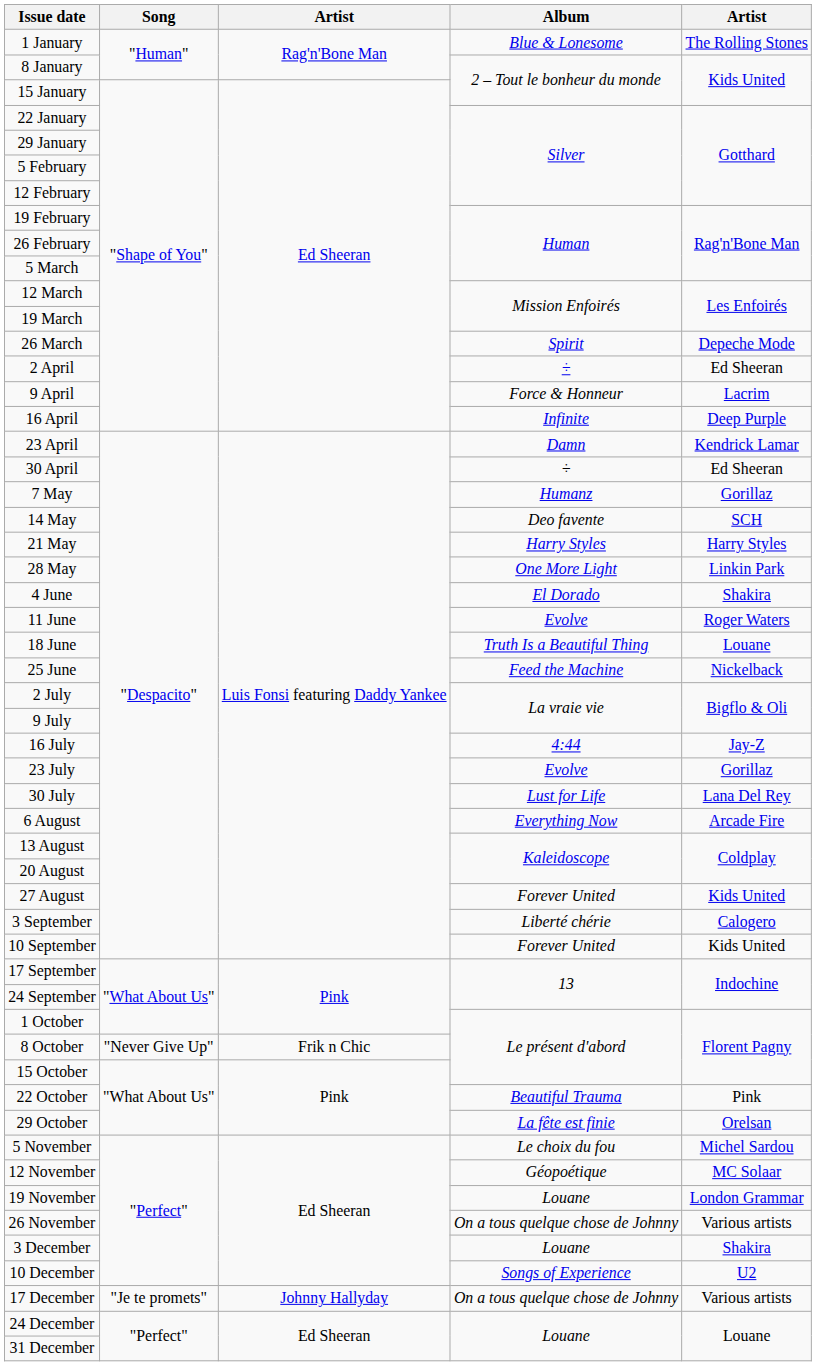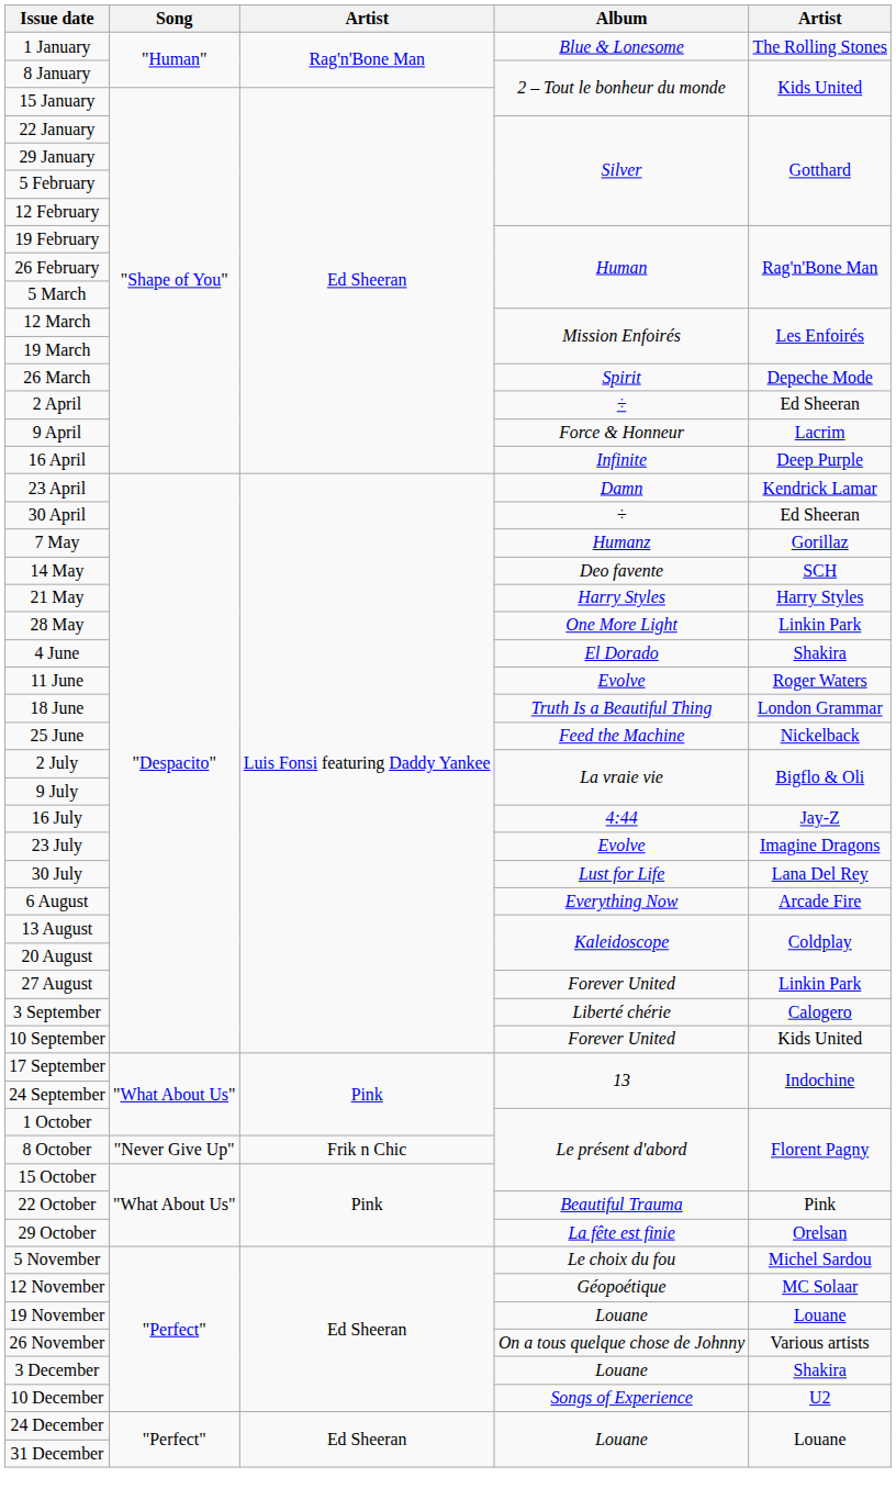18 June | column 5: Louane -> London Grammar
23 July | column 5: Gorillaz -> Imagine Dragons
27 August | column 5: Kids United -> Linkin Park
19 November | column 5: London Grammar -> Louane
- row: 17 December | "Je te promets" | Johnny Hallyday | On a tous quelque chose de Johnny | Various artists
